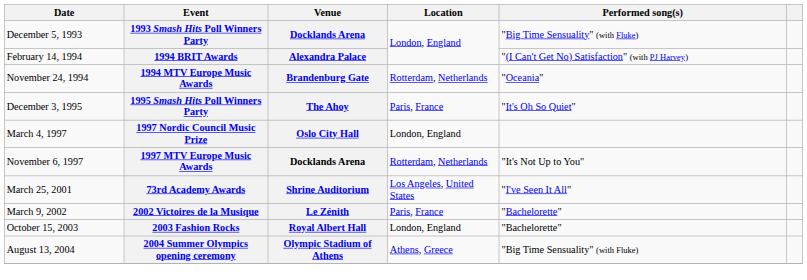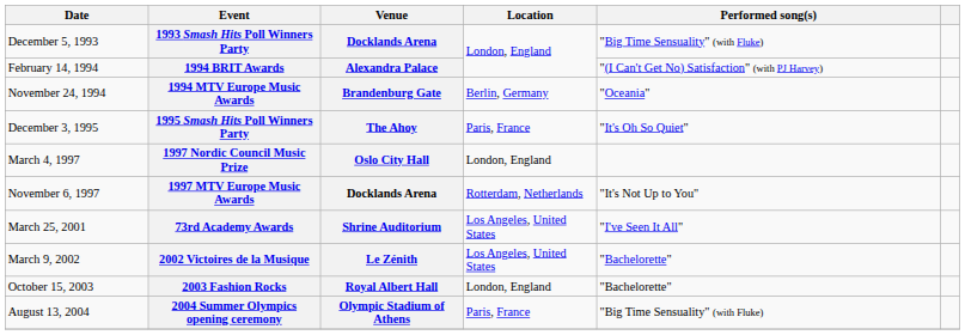1994 MTV Europe Music Awards | Location: Rotterdam, Netherlands -> Berlin, Germany
2002 Victoires de la Musique | Location: Paris, France -> Los Angeles, United States
2004 Summer Olympics opening ceremony | Location: Athens, Greece -> Paris, France
